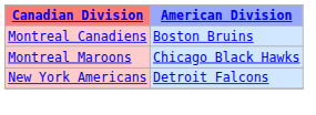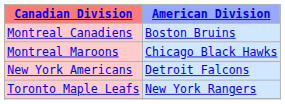+ row: Toronto Maple Leafs | New York Rangers
